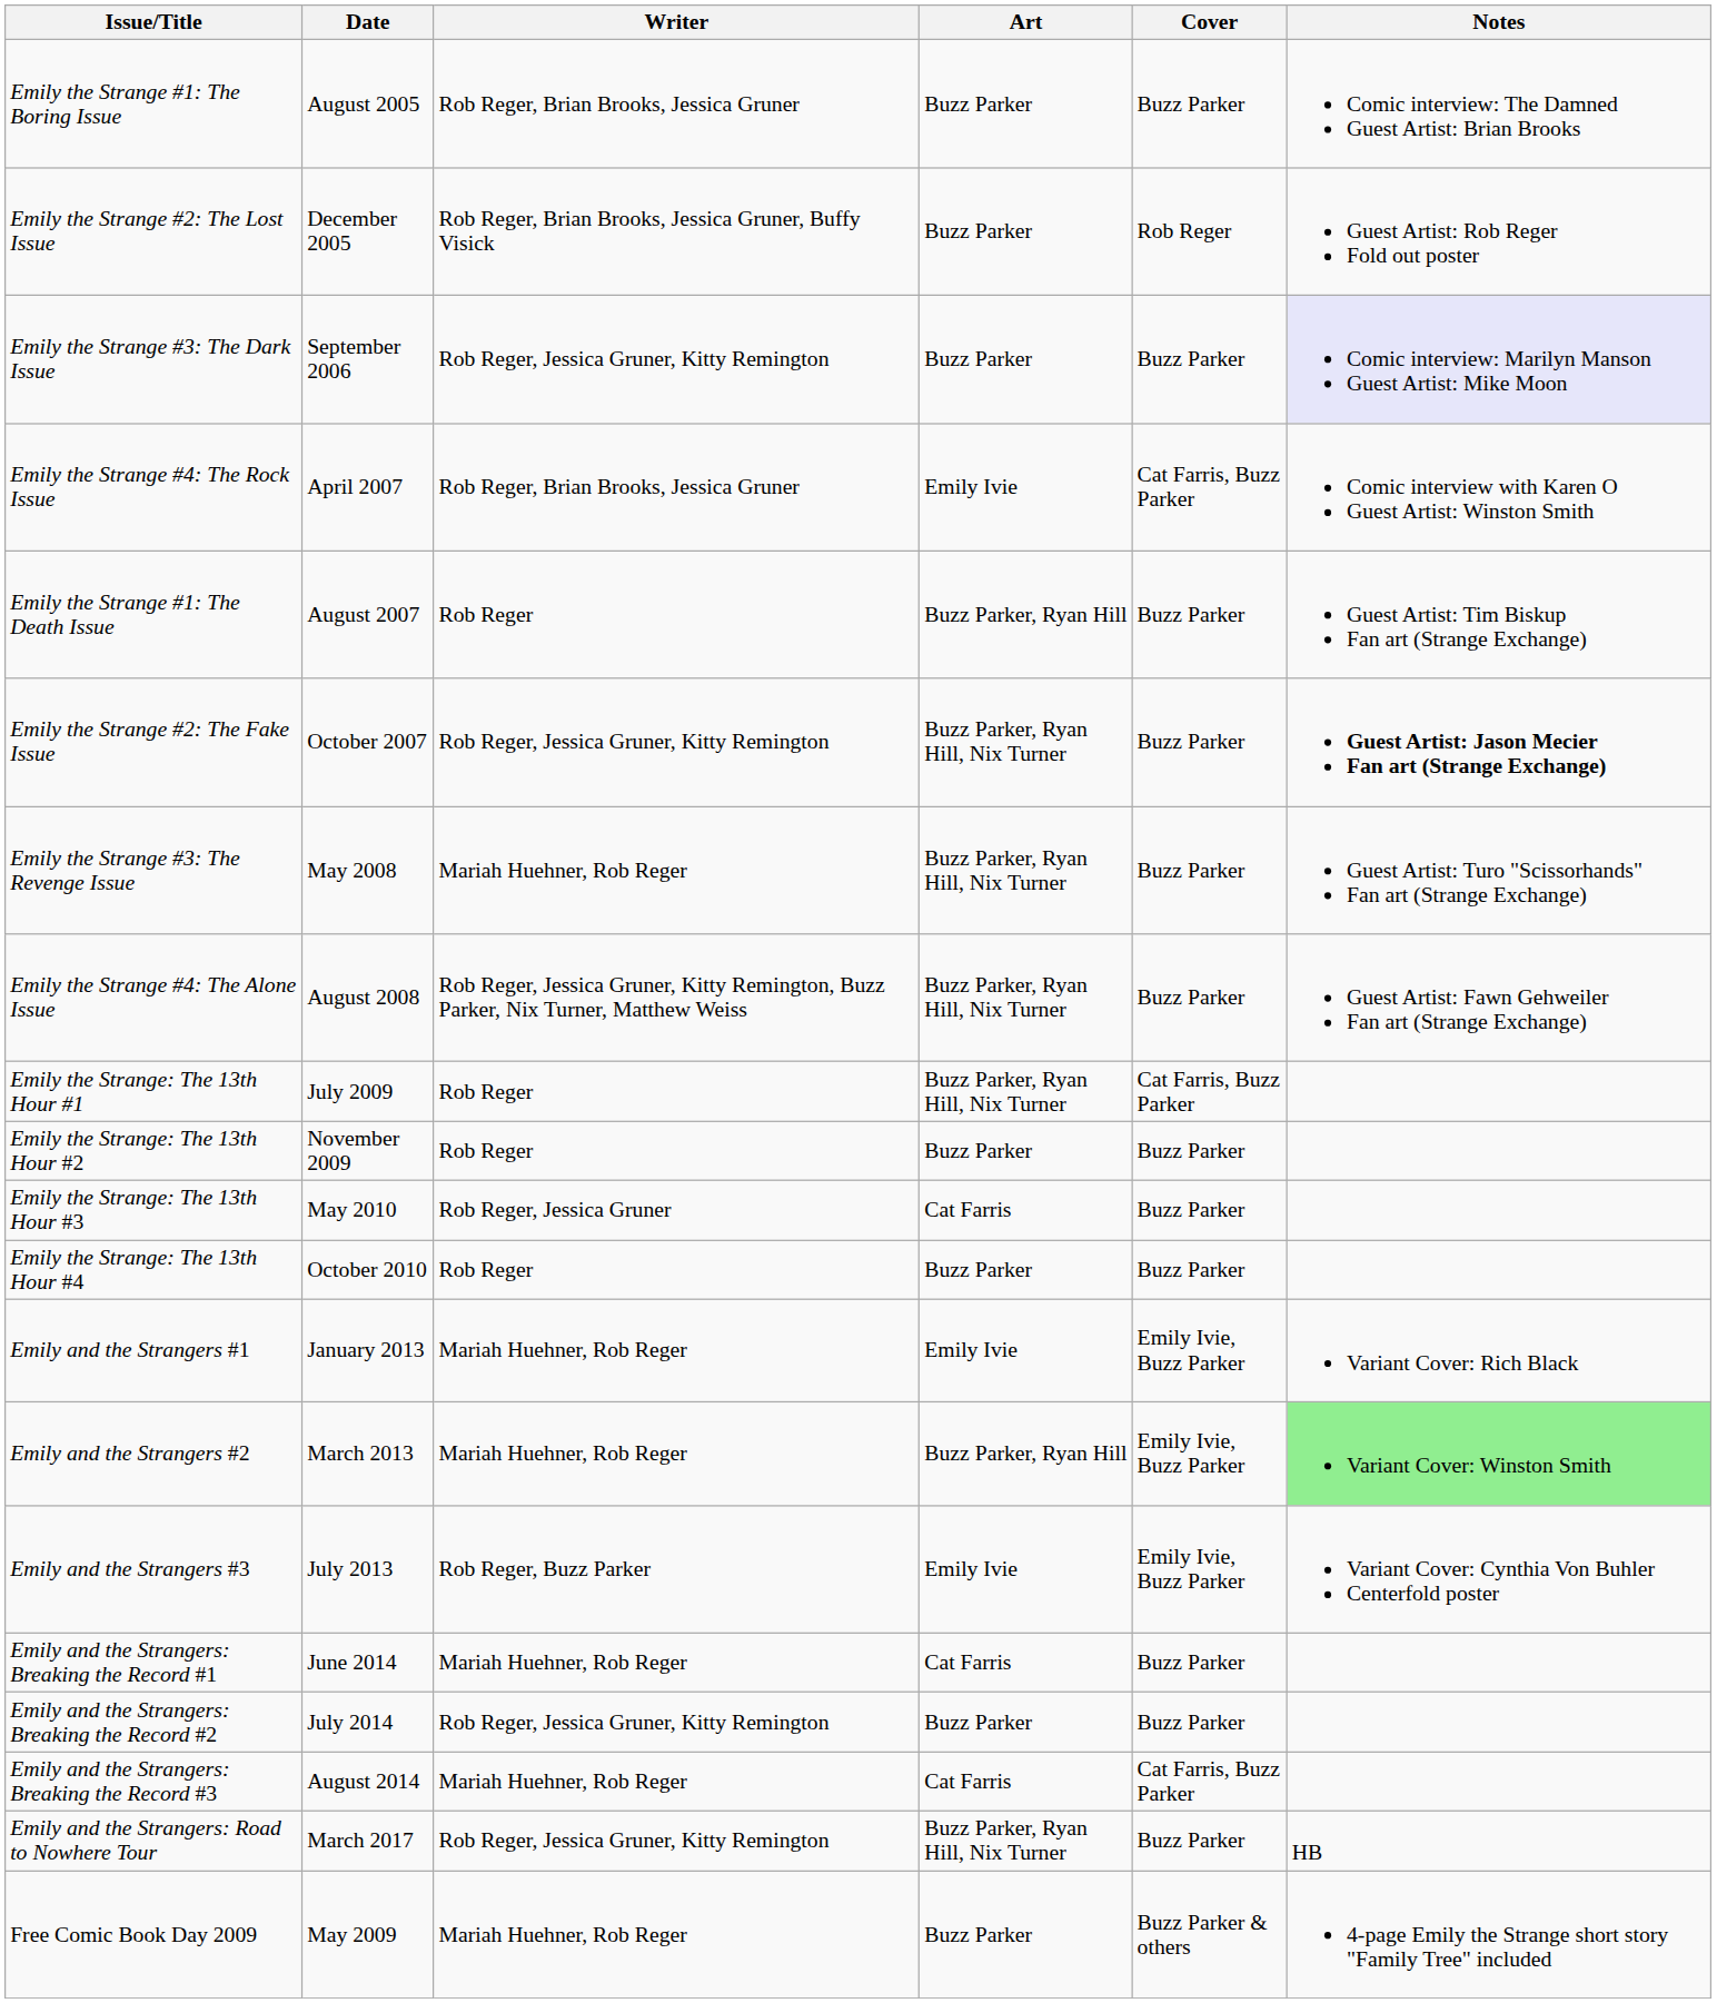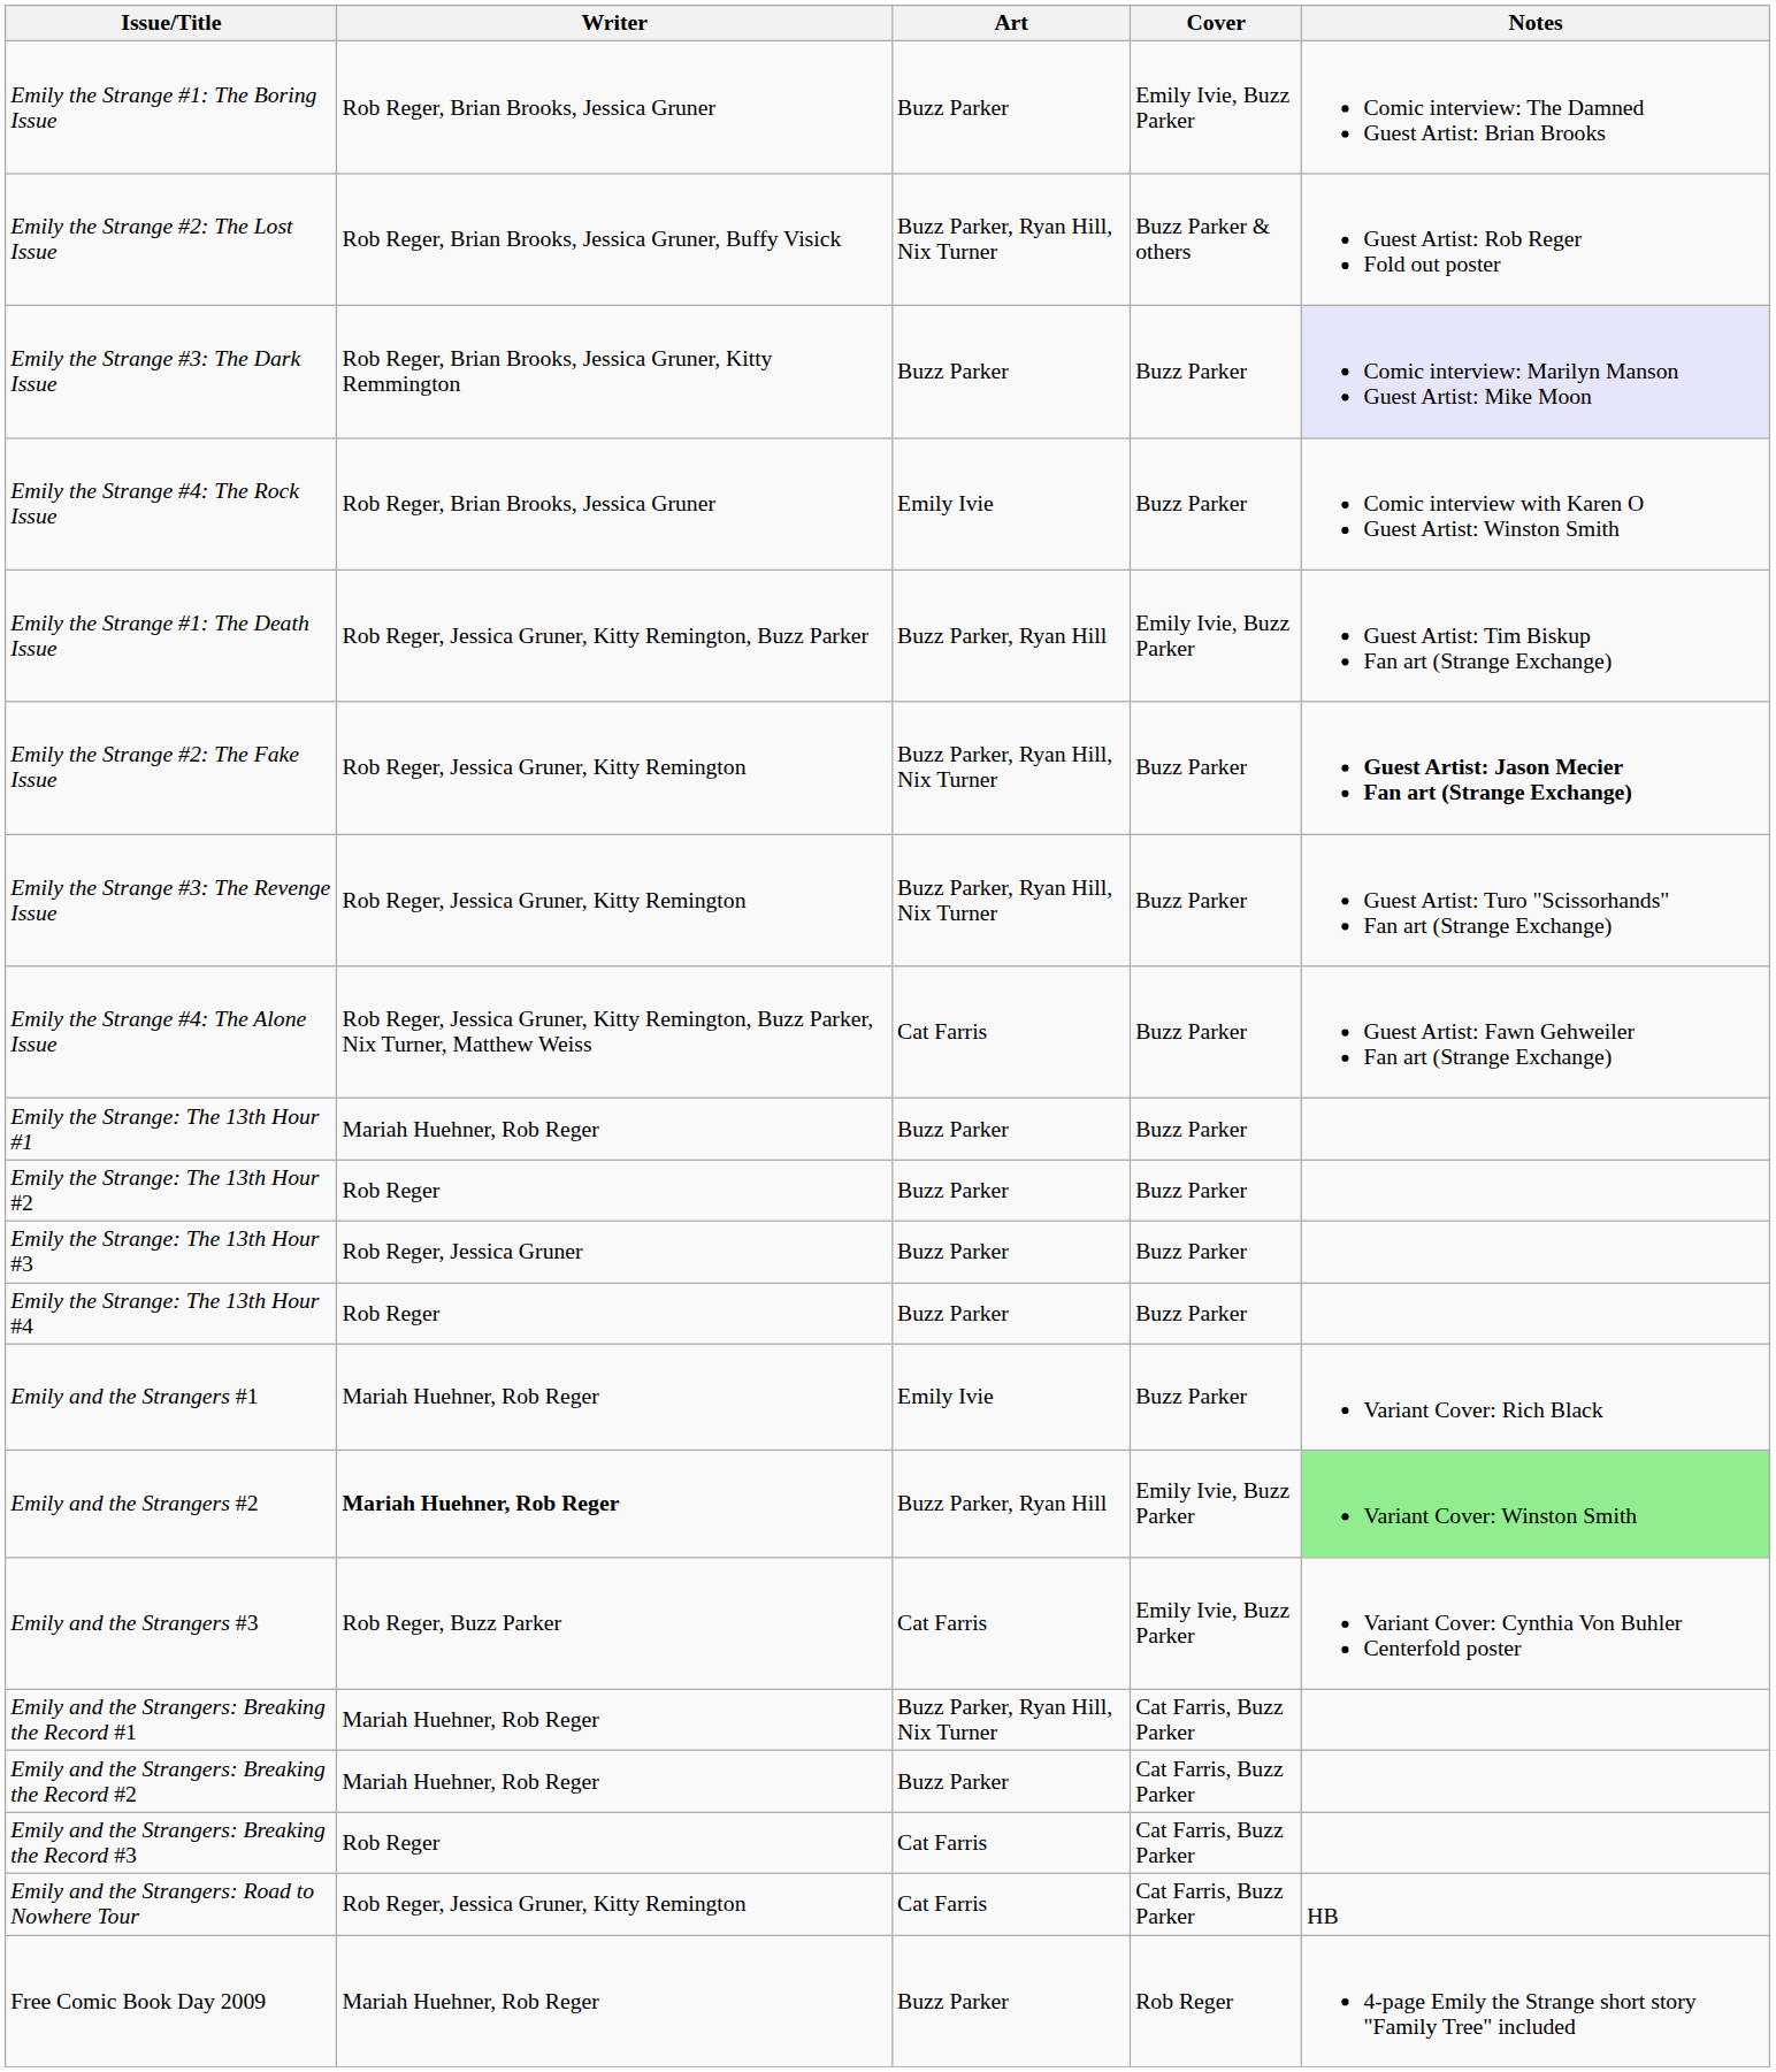- column: Date | August 2005 | December 2005 | September 2006 | April 2007 | August 2007 | October 2007 | May 2008 | August 2008 | July 2009 | November 2009 | May 2010 | October 2010 | January 2013 | March 2013 | July 2013 | June 2014 | July 2014 | August 2014 | March 2017 | May 2009
Emily the Strange #1: The Boring Issue | Cover: Buzz Parker -> Emily Ivie, Buzz Parker
Emily the Strange #2: The Lost Issue | Art: Buzz Parker -> Buzz Parker, Ryan Hill, Nix Turner
Emily the Strange #2: The Lost Issue | Cover: Rob Reger -> Buzz Parker & others
Emily the Strange #3: The Dark Issue | Writer: Rob Reger, Jessica Gruner, Kitty Remington -> Rob Reger, Brian Brooks, Jessica Gruner, Kitty Remmington
Emily the Strange #4: The Rock Issue | Cover: Cat Farris, Buzz Parker -> Buzz Parker
Emily the Strange #1: The Death Issue | Writer: Rob Reger -> Rob Reger, Jessica Gruner, Kitty Remington, Buzz Parker
Emily the Strange #1: The Death Issue | Cover: Buzz Parker -> Emily Ivie, Buzz Parker
Emily the Strange #3: The Revenge Issue | Writer: Mariah Huehner, Rob Reger -> Rob Reger, Jessica Gruner, Kitty Remington
Emily the Strange #4: The Alone Issue | Art: Buzz Parker, Ryan Hill, Nix Turner -> Cat Farris
Emily the Strange: The 13th Hour #1 | Writer: Rob Reger -> Mariah Huehner, Rob Reger
Emily the Strange: The 13th Hour #1 | Art: Buzz Parker, Ryan Hill, Nix Turner -> Buzz Parker
Emily the Strange: The 13th Hour #1 | Cover: Cat Farris, Buzz Parker -> Buzz Parker
Emily the Strange: The 13th Hour #3 | Art: Cat Farris -> Buzz Parker
Emily and the Strangers #1 | Cover: Emily Ivie, Buzz Parker -> Buzz Parker
Emily and the Strangers #2 | Writer: normal -> bold
Emily and the Strangers #3 | Art: Emily Ivie -> Cat Farris
Emily and the Strangers: Breaking the Record #1 | Art: Cat Farris -> Buzz Parker, Ryan Hill, Nix Turner
Emily and the Strangers: Breaking the Record #1 | Cover: Buzz Parker -> Cat Farris, Buzz Parker
Emily and the Strangers: Breaking the Record #2 | Writer: Rob Reger, Jessica Gruner, Kitty Remington -> Mariah Huehner, Rob Reger
Emily and the Strangers: Breaking the Record #2 | Cover: Buzz Parker -> Cat Farris, Buzz Parker
Emily and the Strangers: Breaking the Record #3 | Writer: Mariah Huehner, Rob Reger -> Rob Reger
Emily and the Strangers: Road to Nowhere Tour | Art: Buzz Parker, Ryan Hill, Nix Turner -> Cat Farris
Emily and the Strangers: Road to Nowhere Tour | Cover: Buzz Parker -> Cat Farris, Buzz Parker
Free Comic Book Day 2009 | Cover: Buzz Parker & others -> Rob Reger
